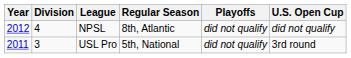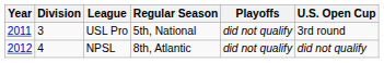rows swapped: USL Pro <-> NPSL
